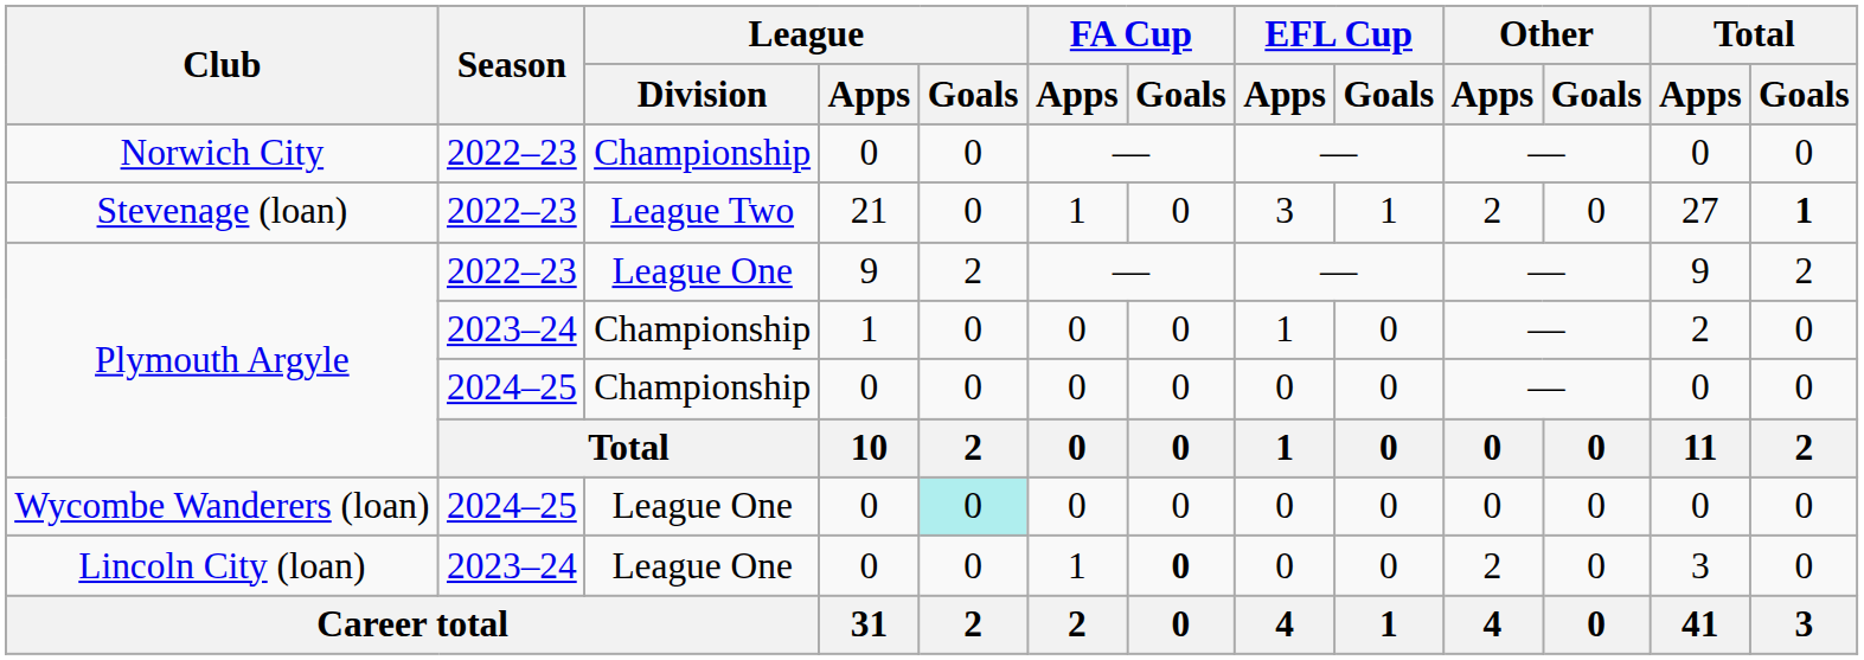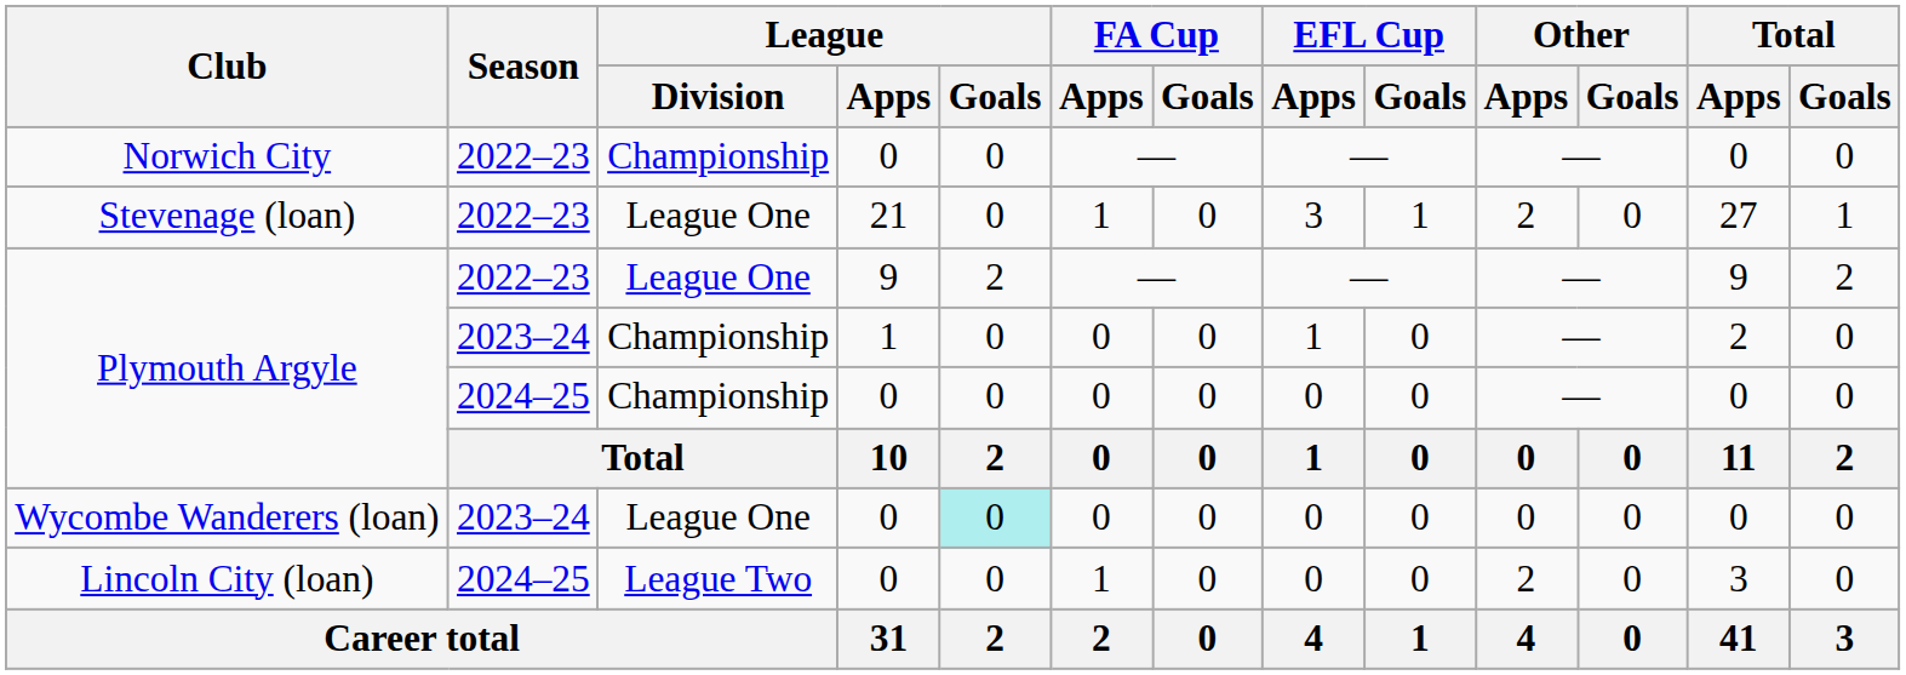Stevenage (loan) | League / Division: League Two -> League One
Stevenage (loan) | Total / Goals: bold -> normal
Wycombe Wanderers (loan) | Season: 2024–25 -> 2023–24
Lincoln City (loan) | Season: 2023–24 -> 2024–25
Lincoln City (loan) | League / Division: League One -> League Two
Lincoln City (loan) | FA Cup / Goals: bold -> normal
